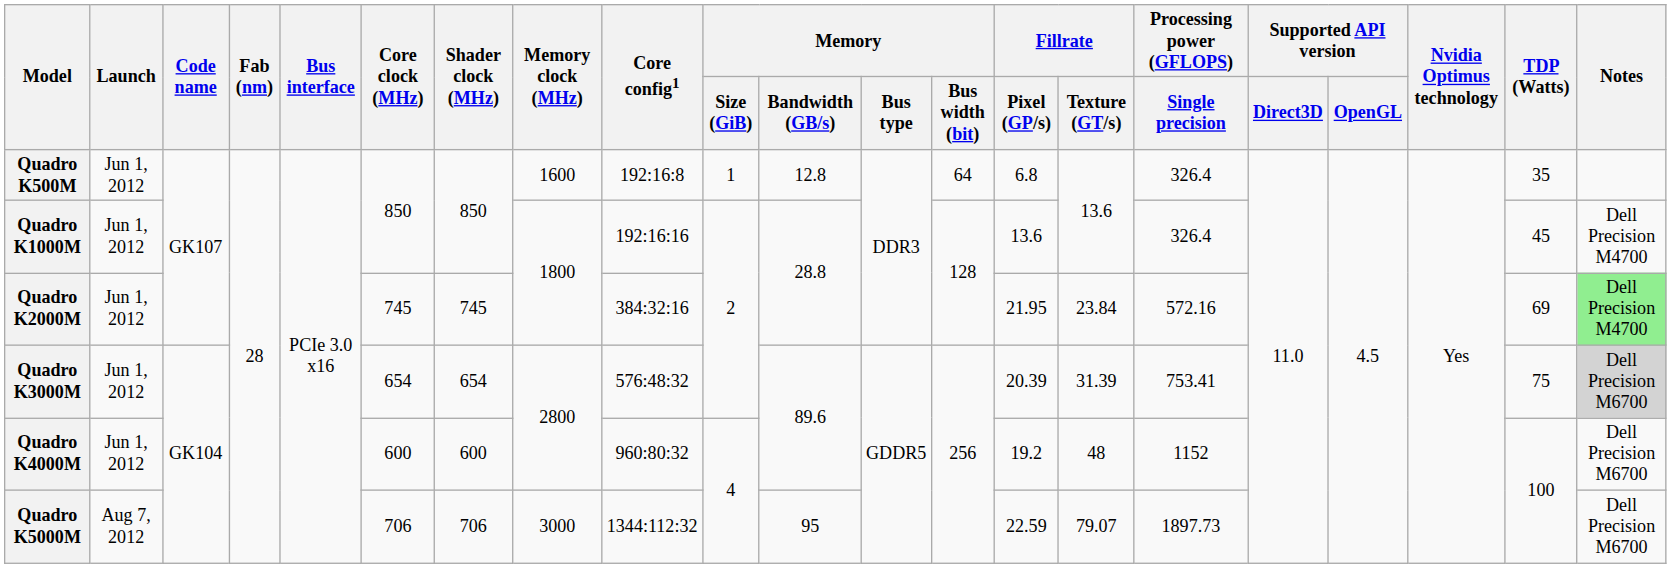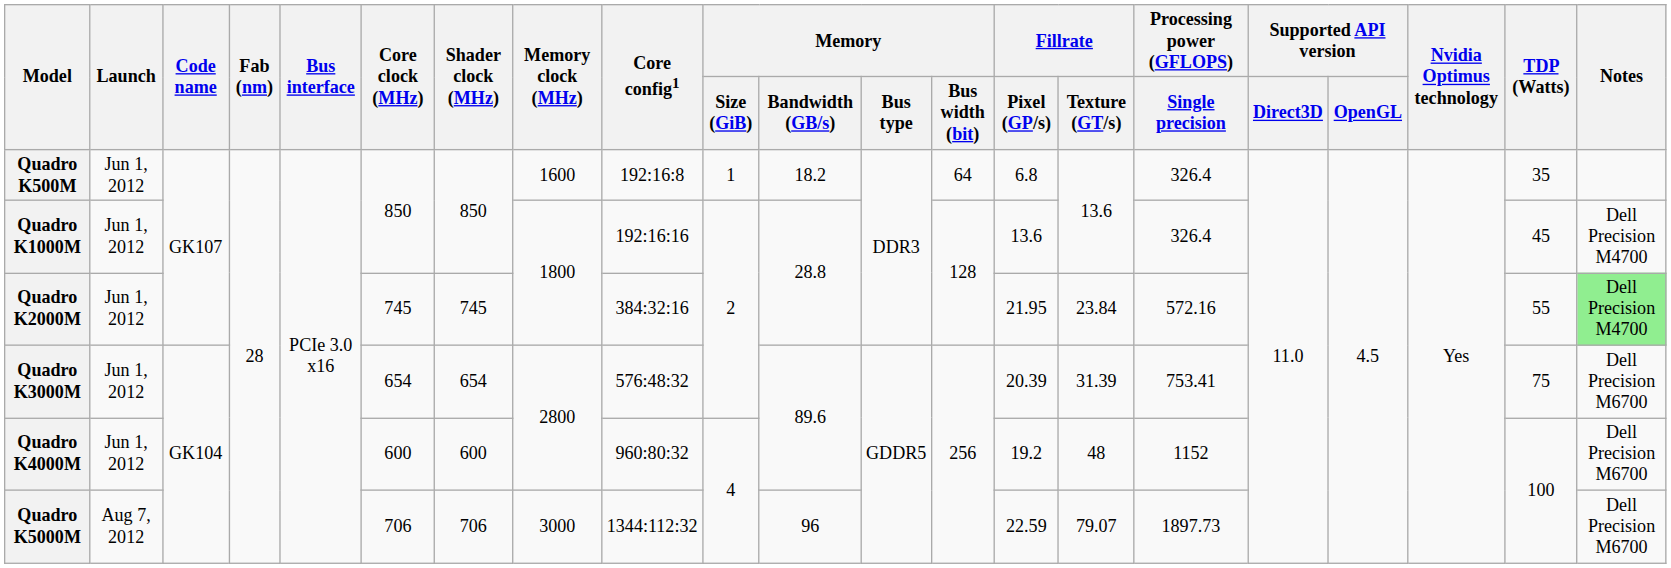Quadro K500M | Memory / Bandwidth (GB/s): 12.8 -> 18.2
Quadro K2000M | TDP (Watts): 69 -> 55
Quadro K3000M | Notes: lightgrey background -> no background
Quadro K5000M | Memory / Bandwidth (GB/s): 95 -> 96
